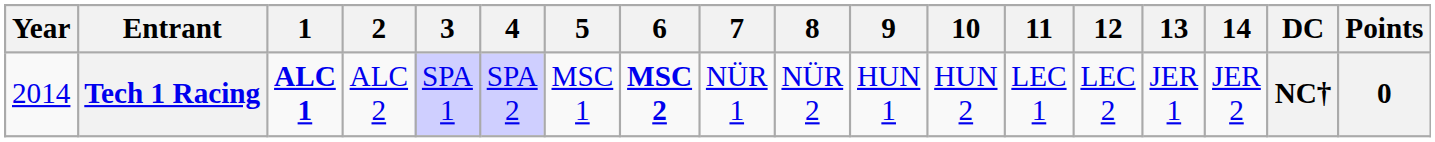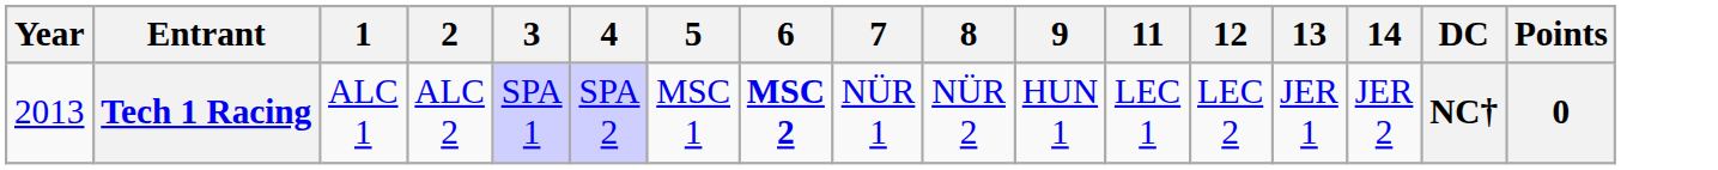- column: 10 | HUN 2
Tech 1 Racing | Year: 2014 -> 2013
Tech 1 Racing | 1: bold -> normal
